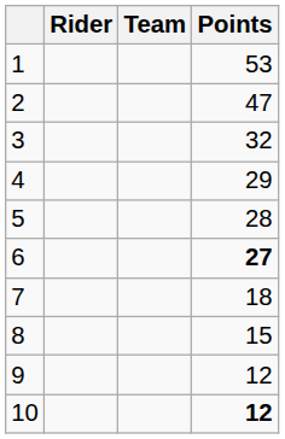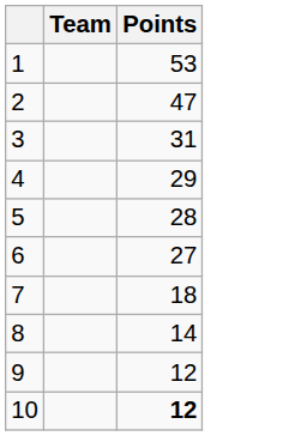- column: Rider
3 | Points: 32 -> 31
6 | Points: bold -> normal
8 | Points: 15 -> 14
